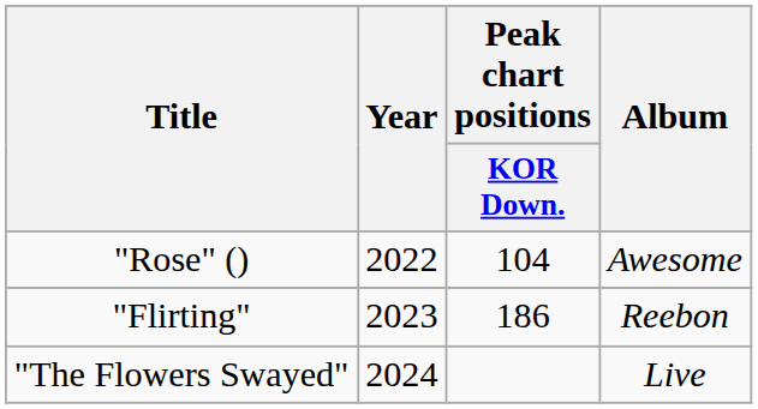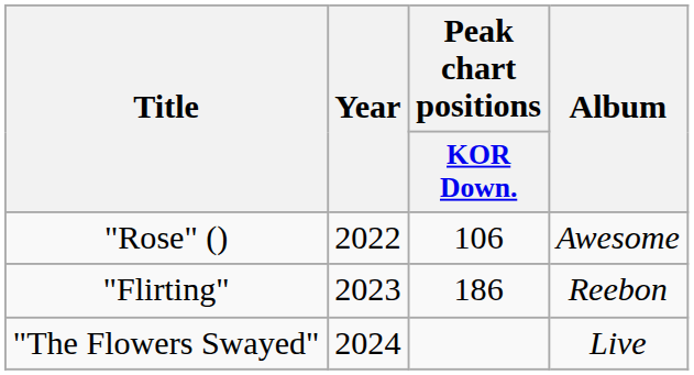"Rose" () | Peak chart positions / KOR Down.: 104 -> 106
